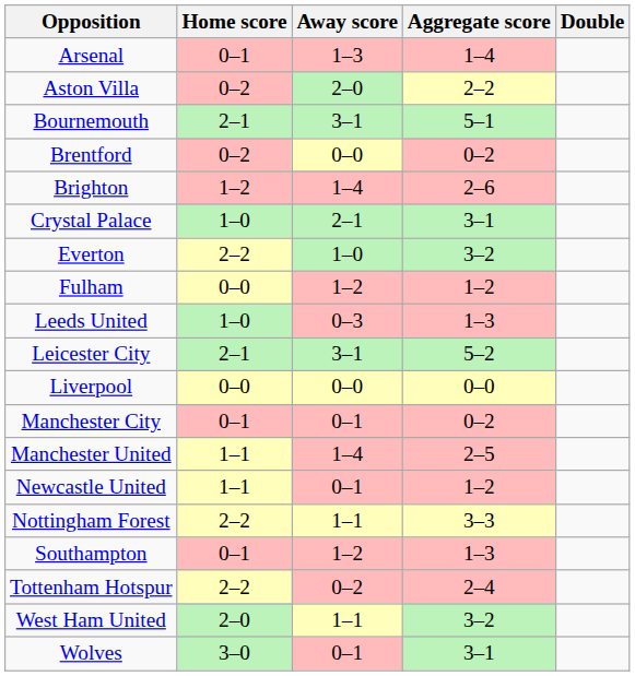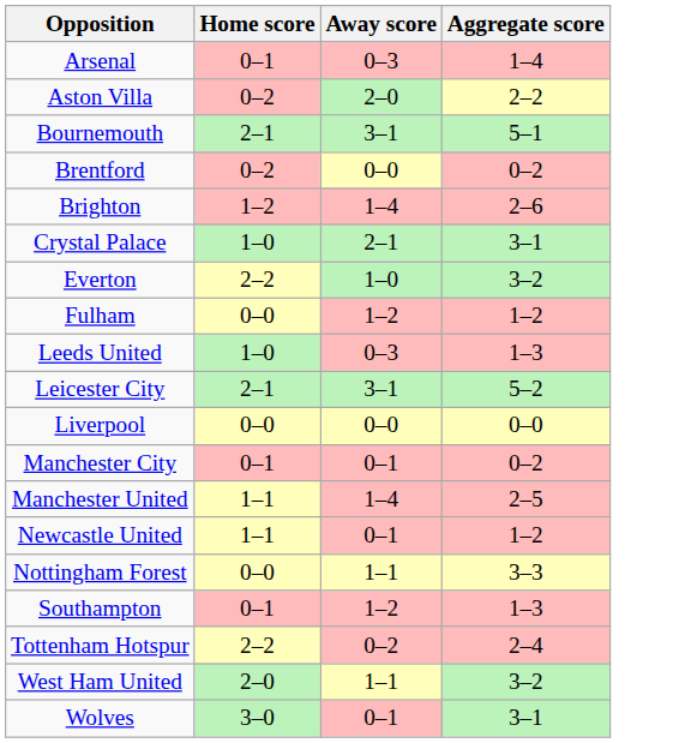- column: Double
Arsenal | Away score: 1–3 -> 0–3
Nottingham Forest | Home score: 2–2 -> 0–0
